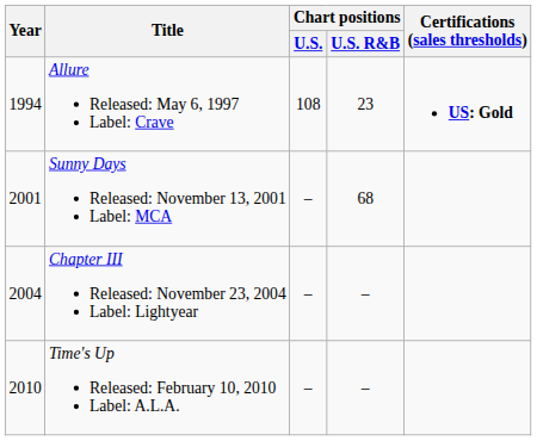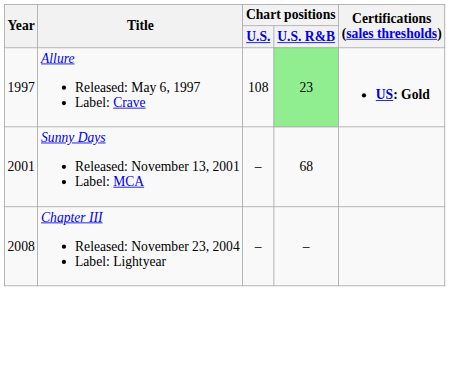Allure Released: May 6, 1997 Label: Crave | Year: 1994 -> 1997
Allure Released: May 6, 1997 Label: Crave | Chart positions / U.S. R&B: no background -> lightgreen background
Chapter III Released: November 23, 2004 Label: Lightyear | Year: 2004 -> 2008
- row: 2010 | Time's Up Released: February 10, 2010 Label: A.L.A. | – | –
